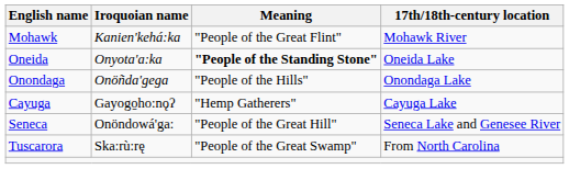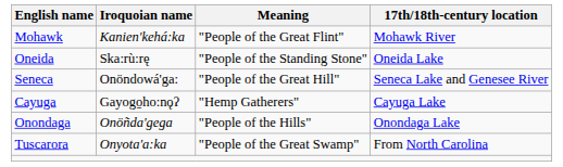Oneida | Iroquoian name: Onyota'a:ka -> Ska:rù:rę
Oneida | Meaning: bold -> normal
rows swapped: Onondaga <-> Seneca
Tuscarora | Iroquoian name: Ska:rù:rę -> Onyota'a:ka
